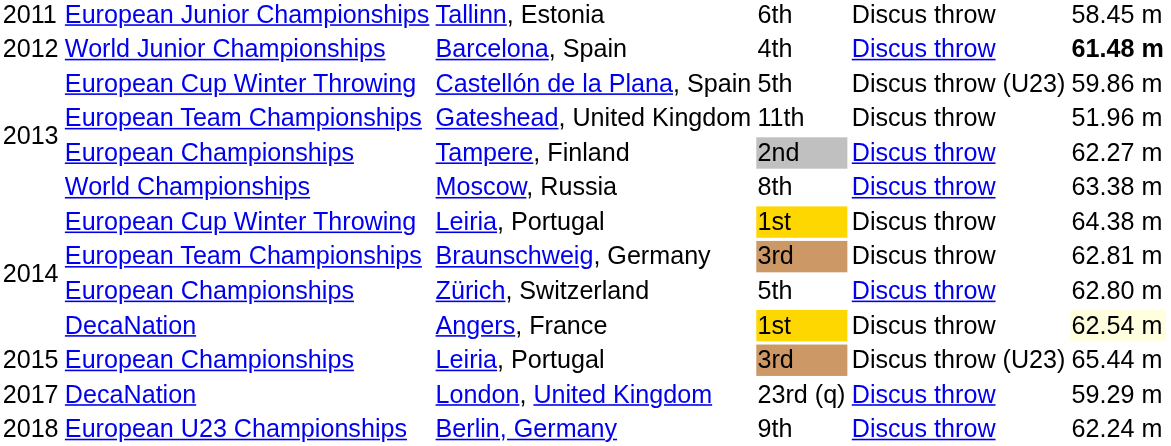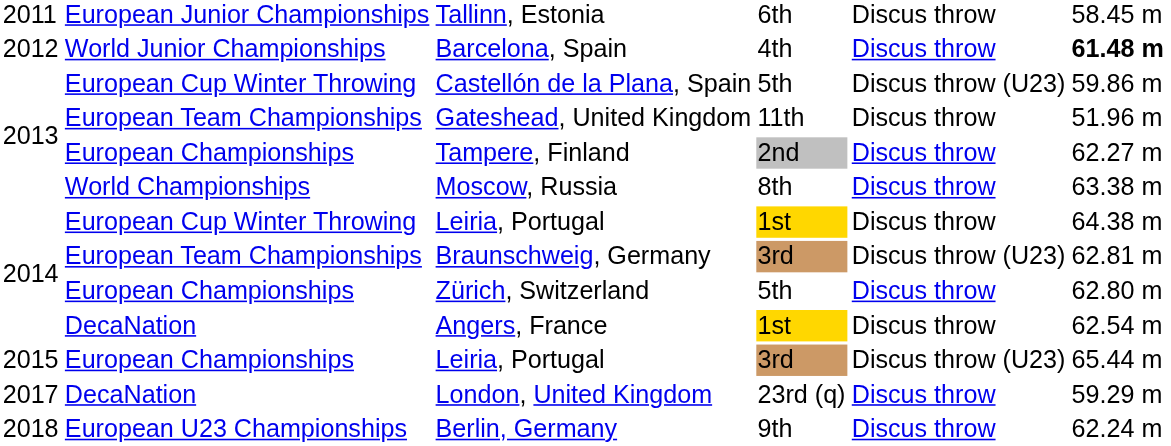Braunschweig, Germany | column 5: Discus throw -> Discus throw (U23)
Angers, France | column 6: lightyellow background -> no background
